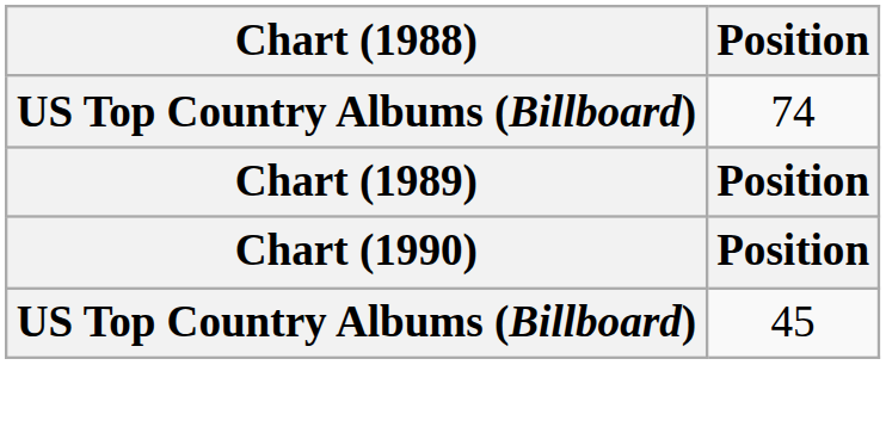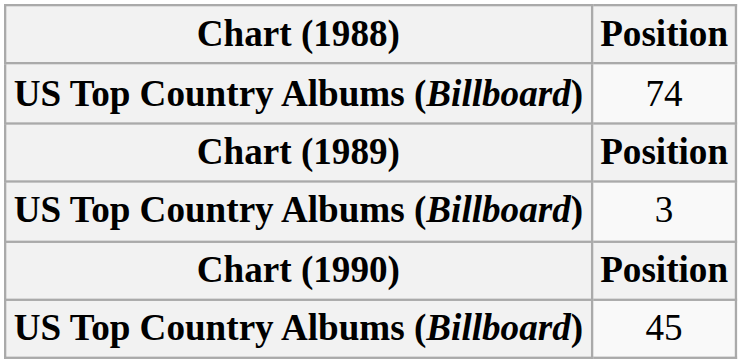+ row: US Top Country Albums (Billboard) | 3
